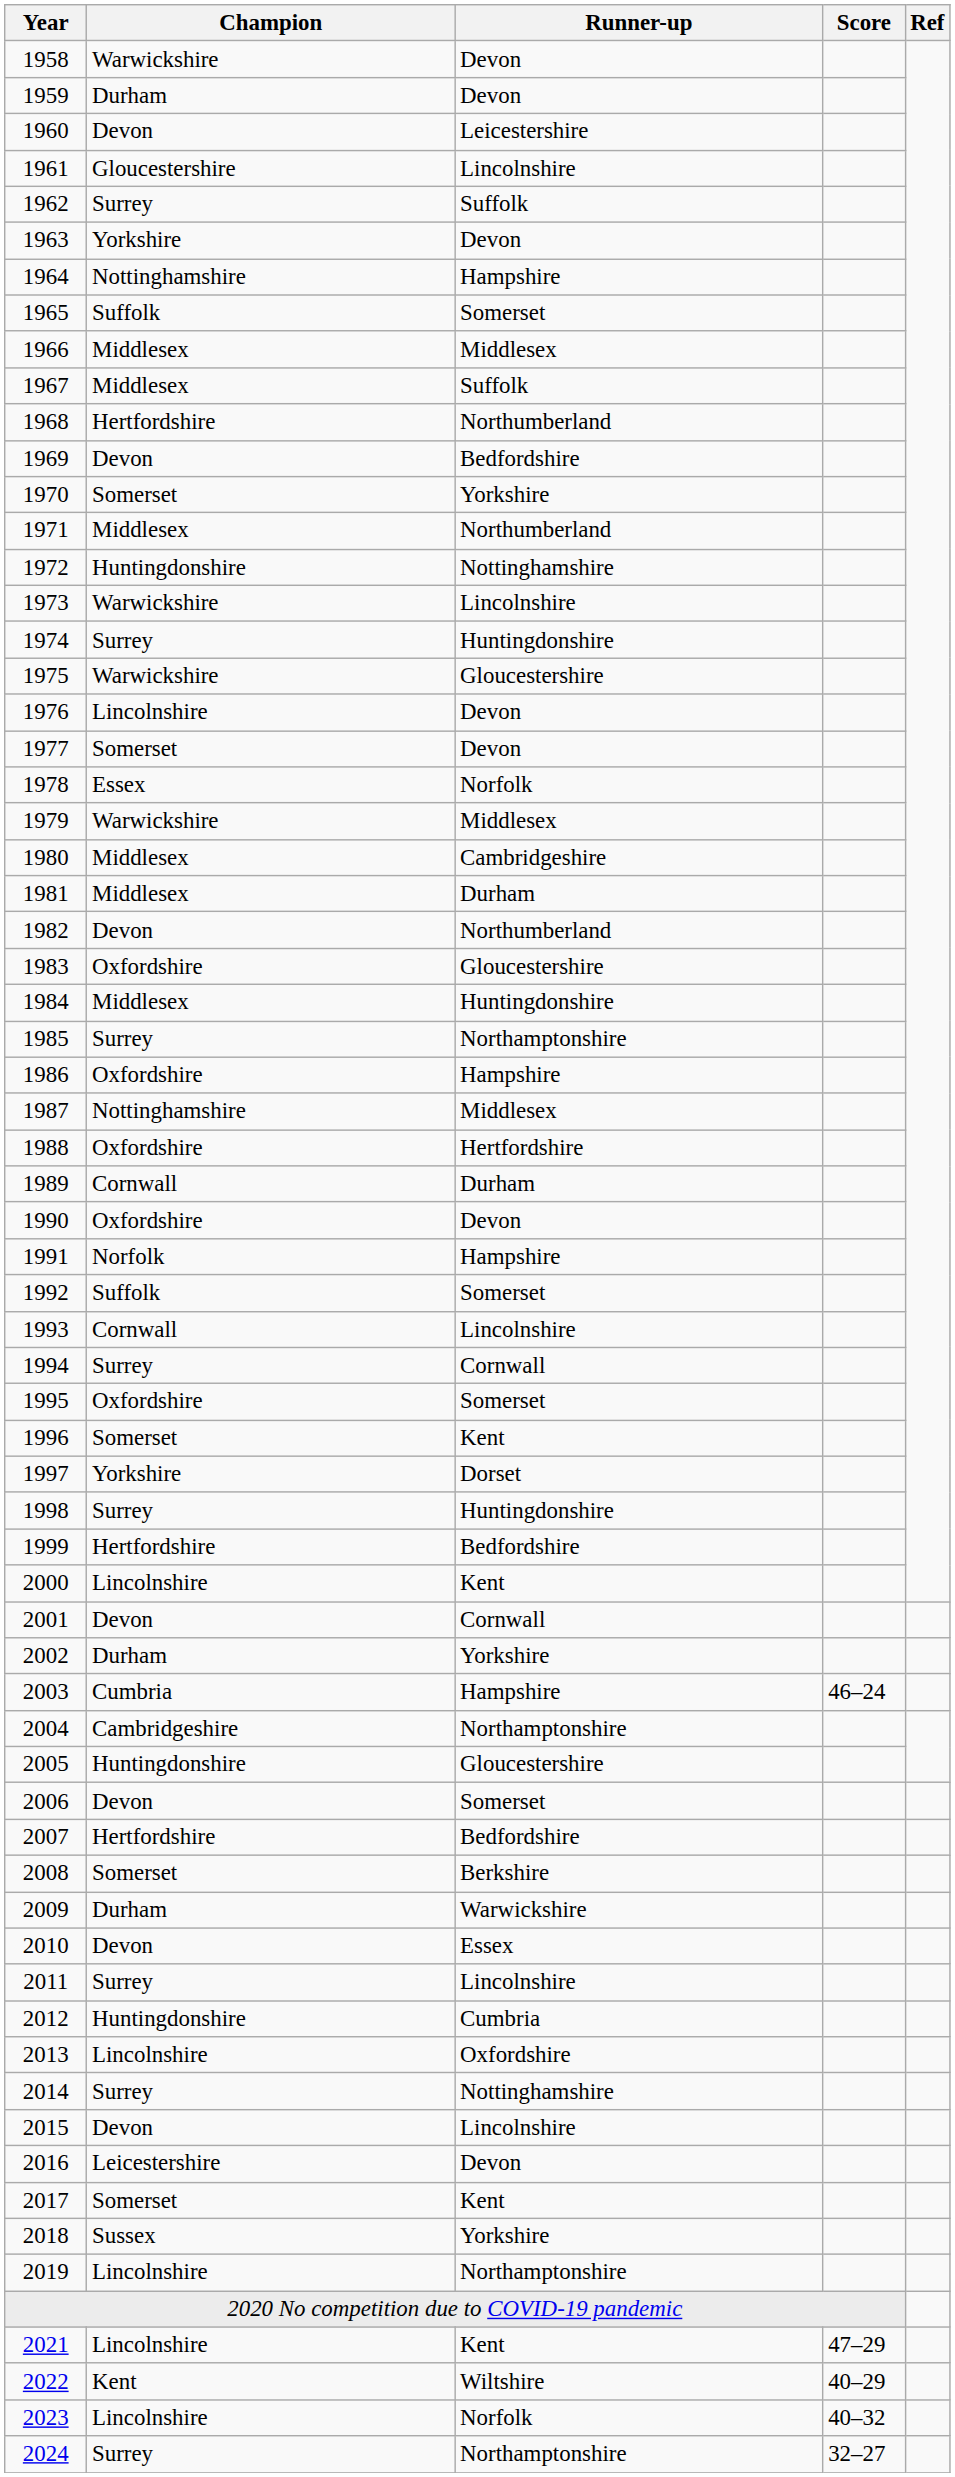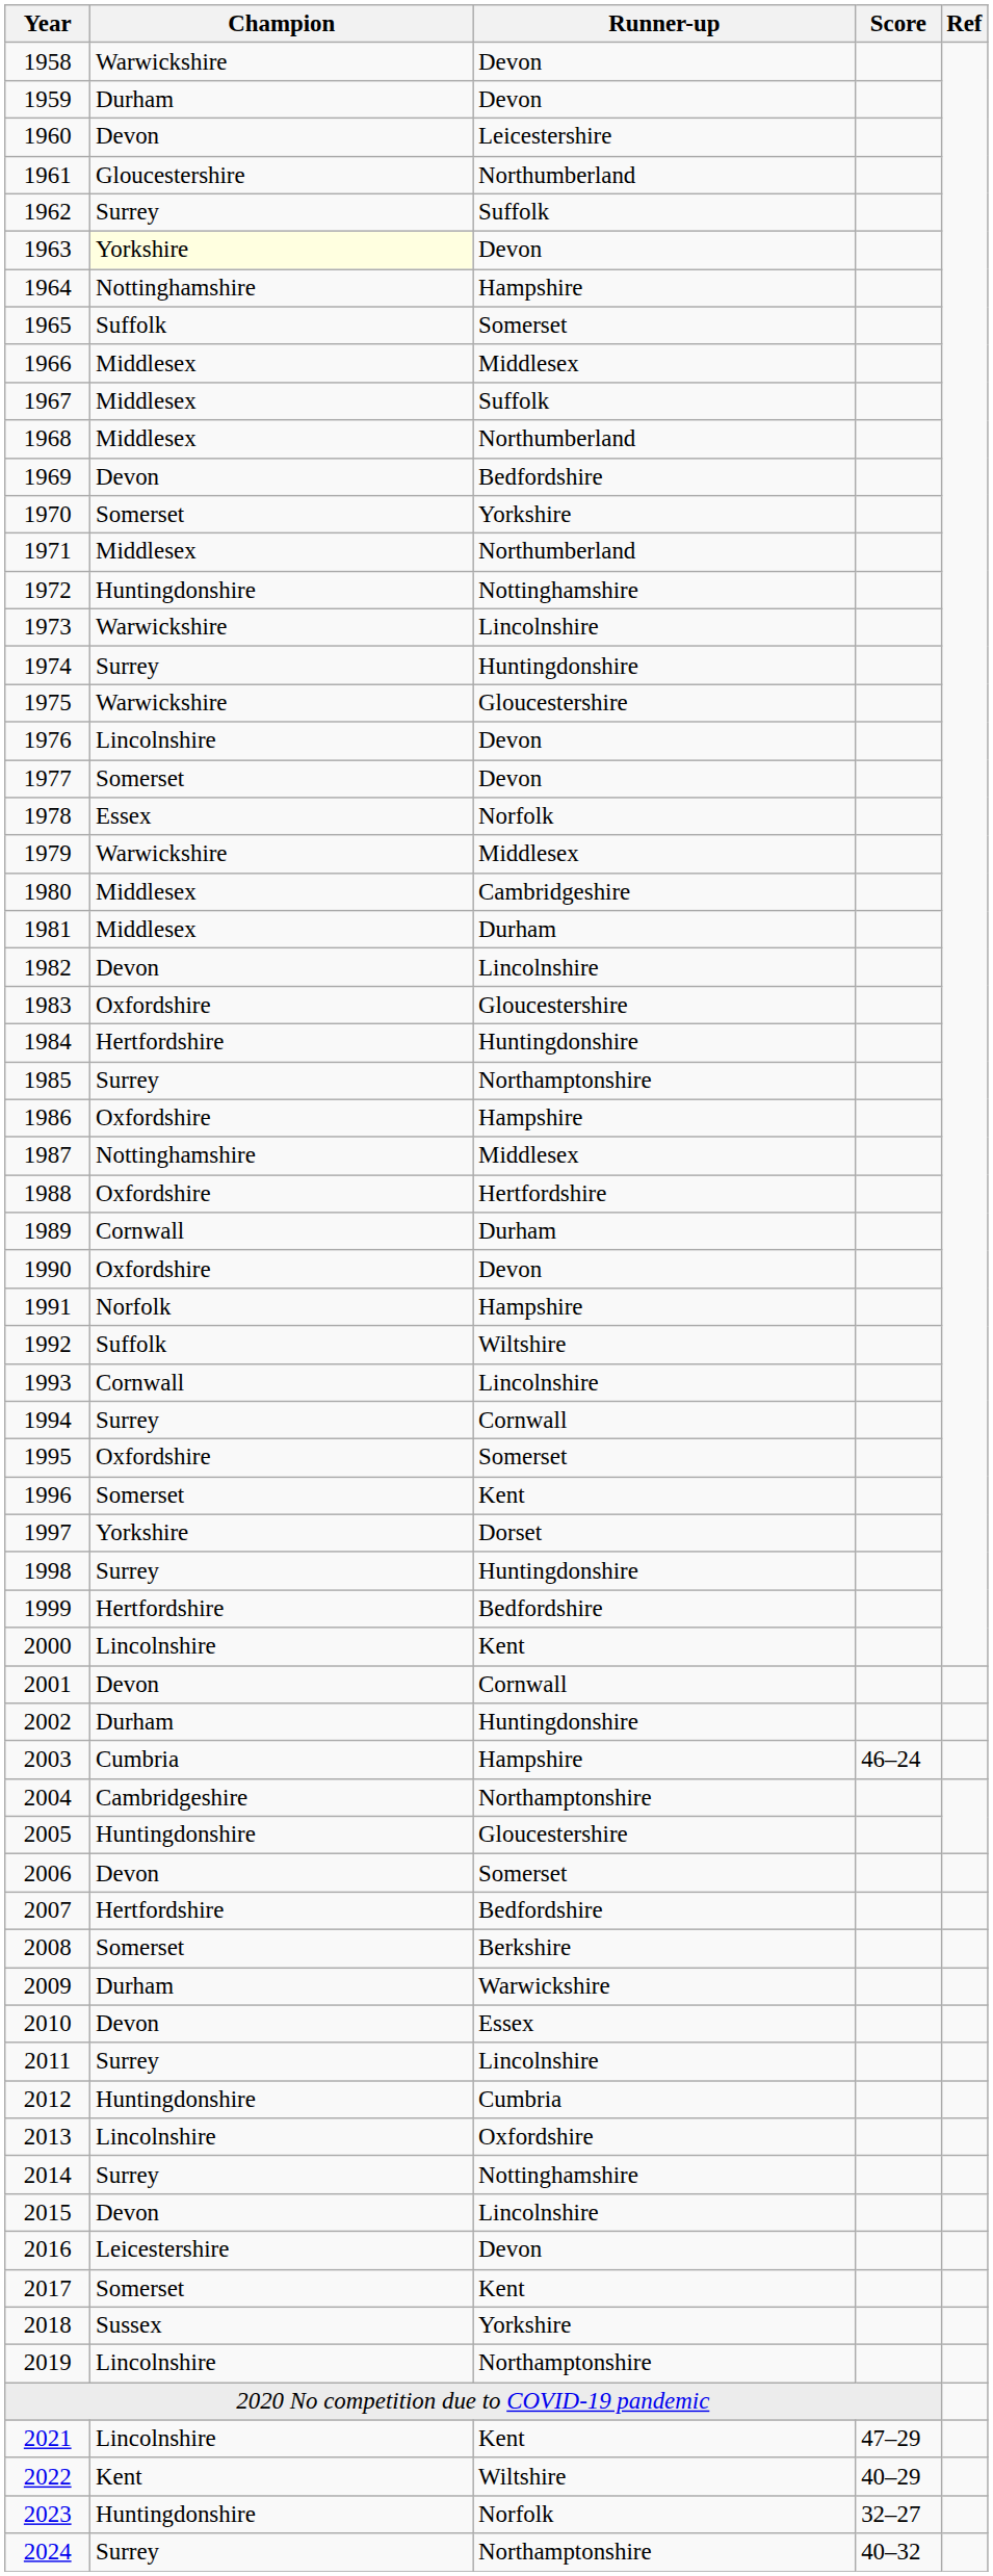1961 | Runner-up: Lincolnshire -> Northumberland
1963 | Champion: no background -> lightyellow background
1968 | Champion: Hertfordshire -> Middlesex
1982 | Runner-up: Northumberland -> Lincolnshire
1984 | Champion: Middlesex -> Hertfordshire
1992 | Runner-up: Somerset -> Wiltshire
2002 | Runner-up: Yorkshire -> Huntingdonshire
2023 | Champion: Lincolnshire -> Huntingdonshire
2023 | Score: 40–32 -> 32–27
2024 | Score: 32–27 -> 40–32
